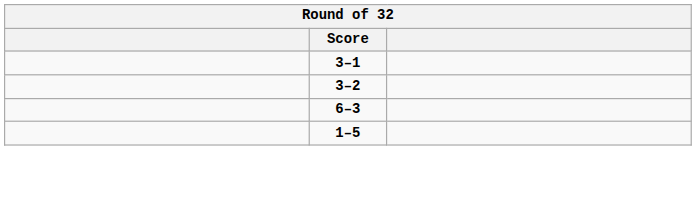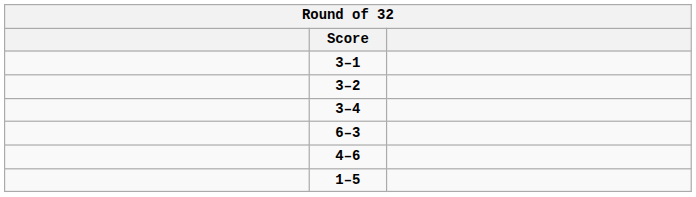+ row: 3–4
+ row: 4–6
